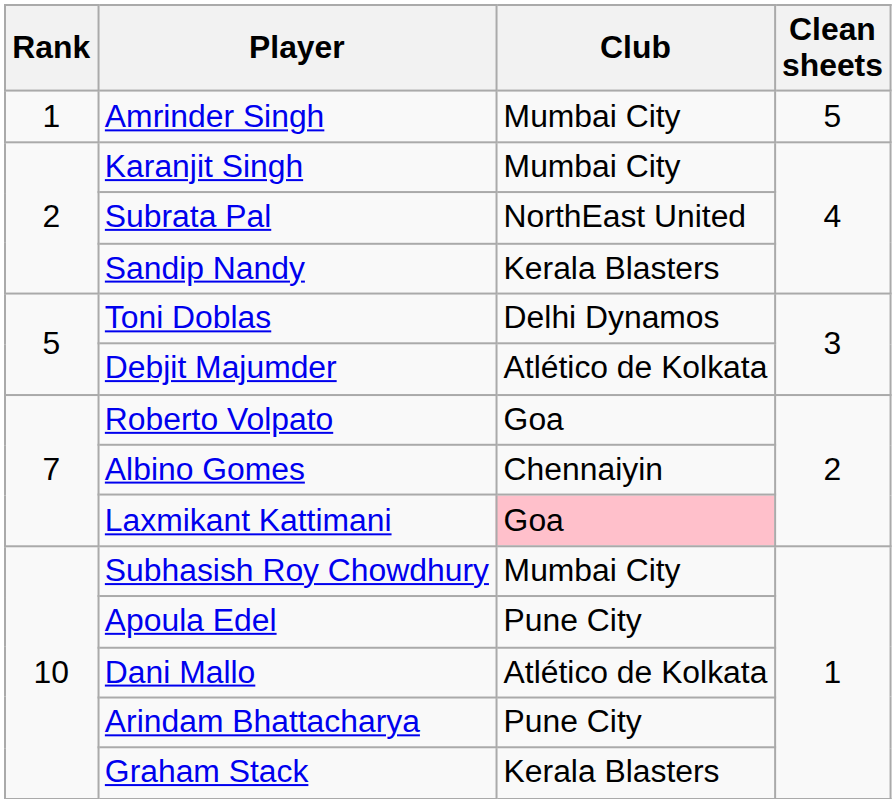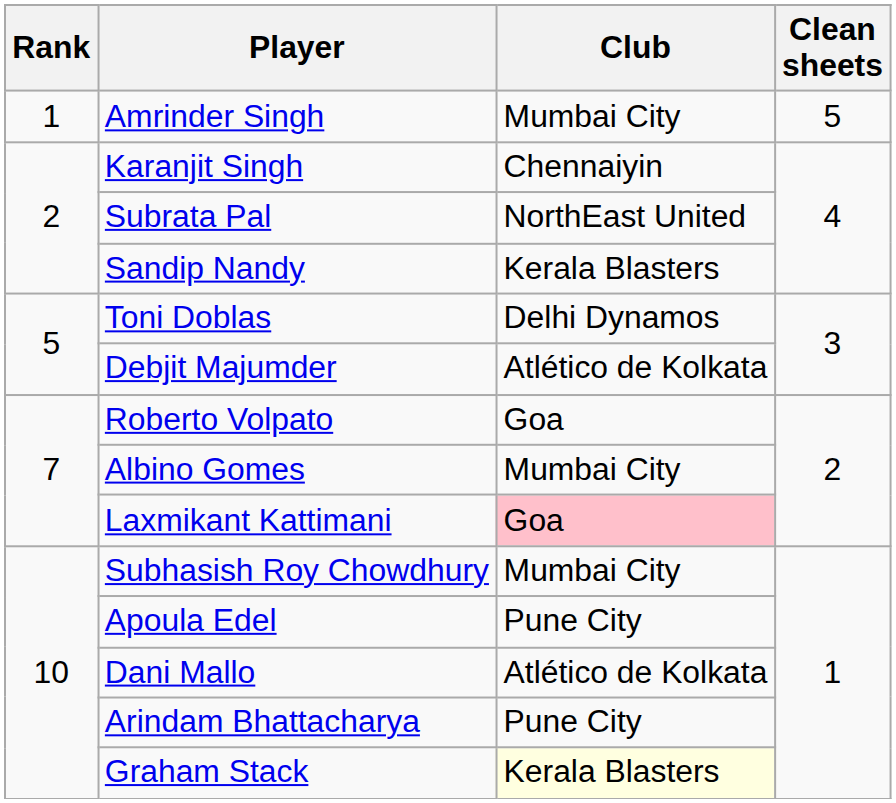Karanjit Singh | Club: Mumbai City -> Chennaiyin
Albino Gomes | Club: Chennaiyin -> Mumbai City
Graham Stack | Club: no background -> lightyellow background
